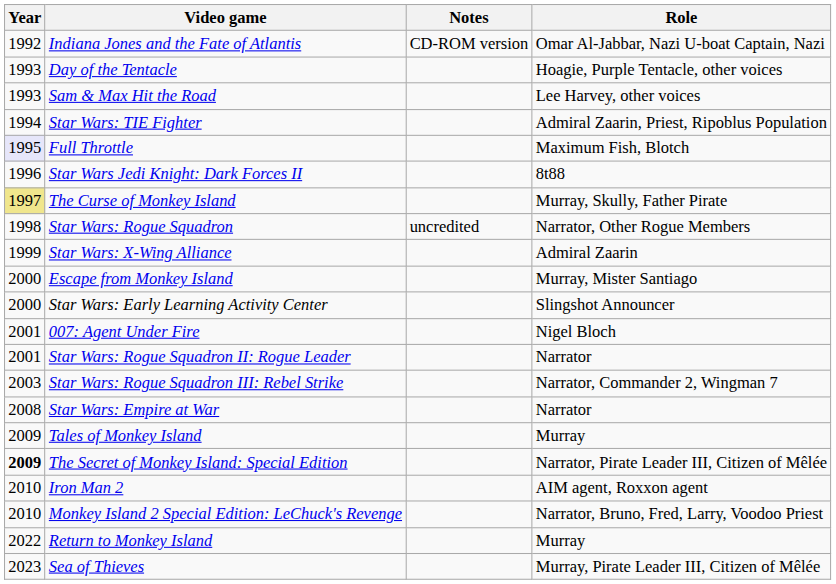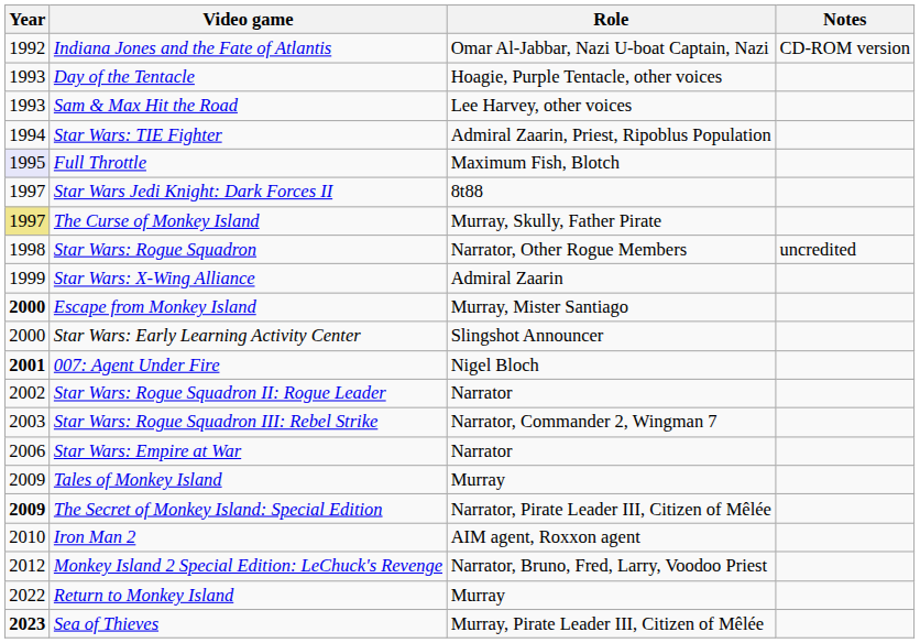columns swapped: Role <-> Notes
Star Wars Jedi Knight: Dark Forces II | Year: 1996 -> 1997
Escape from Monkey Island | Year: normal -> bold
007: Agent Under Fire | Year: normal -> bold
Star Wars: Rogue Squadron II: Rogue Leader | Year: 2001 -> 2002
Star Wars: Empire at War | Year: 2008 -> 2006
Monkey Island 2 Special Edition: LeChuck's Revenge | Year: 2010 -> 2012
Sea of Thieves | Year: normal -> bold
